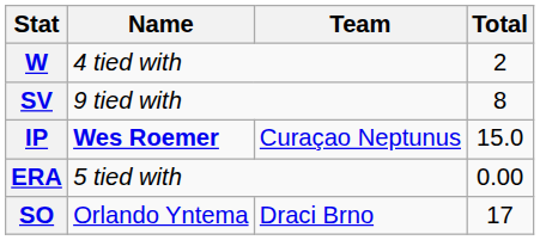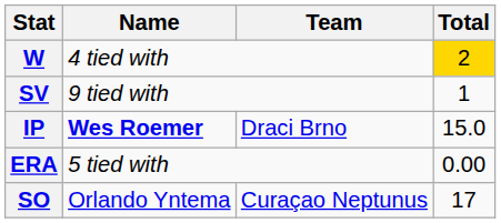W | Total: no background -> gold background
SV | Total: 8 -> 1
IP | Team: Curaçao Neptunus -> Draci Brno
SO | Team: Draci Brno -> Curaçao Neptunus
